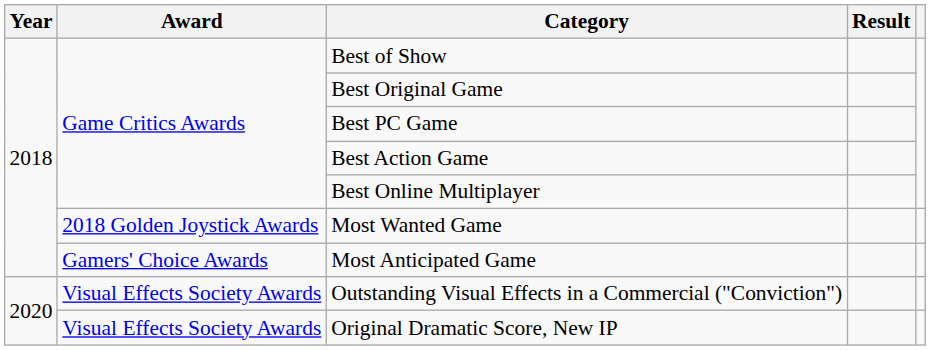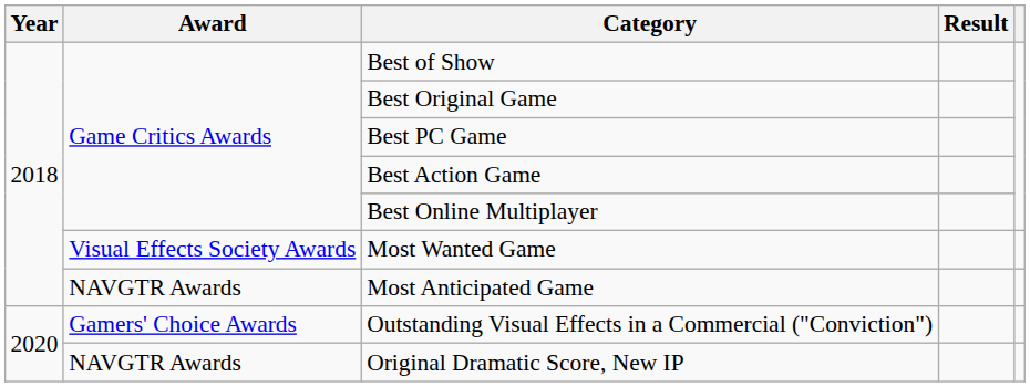Most Wanted Game | Award: 2018 Golden Joystick Awards -> Visual Effects Society Awards
Most Anticipated Game | Award: Gamers' Choice Awards -> NAVGTR Awards
Outstanding Visual Effects in a Commercial ("Conviction") | Award: Visual Effects Society Awards -> Gamers' Choice Awards
Original Dramatic Score, New IP | Award: Visual Effects Society Awards -> NAVGTR Awards
